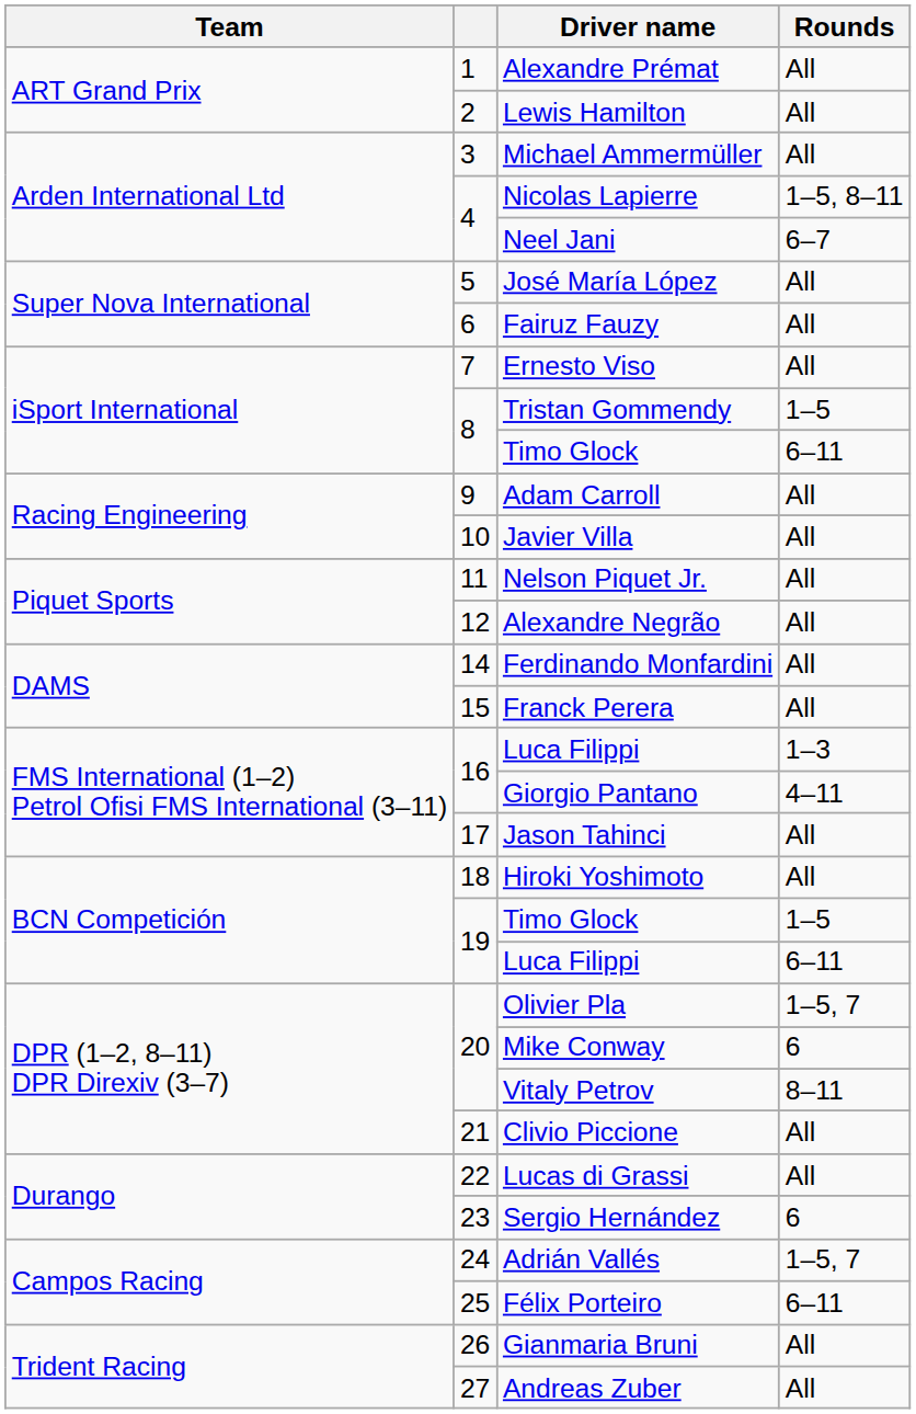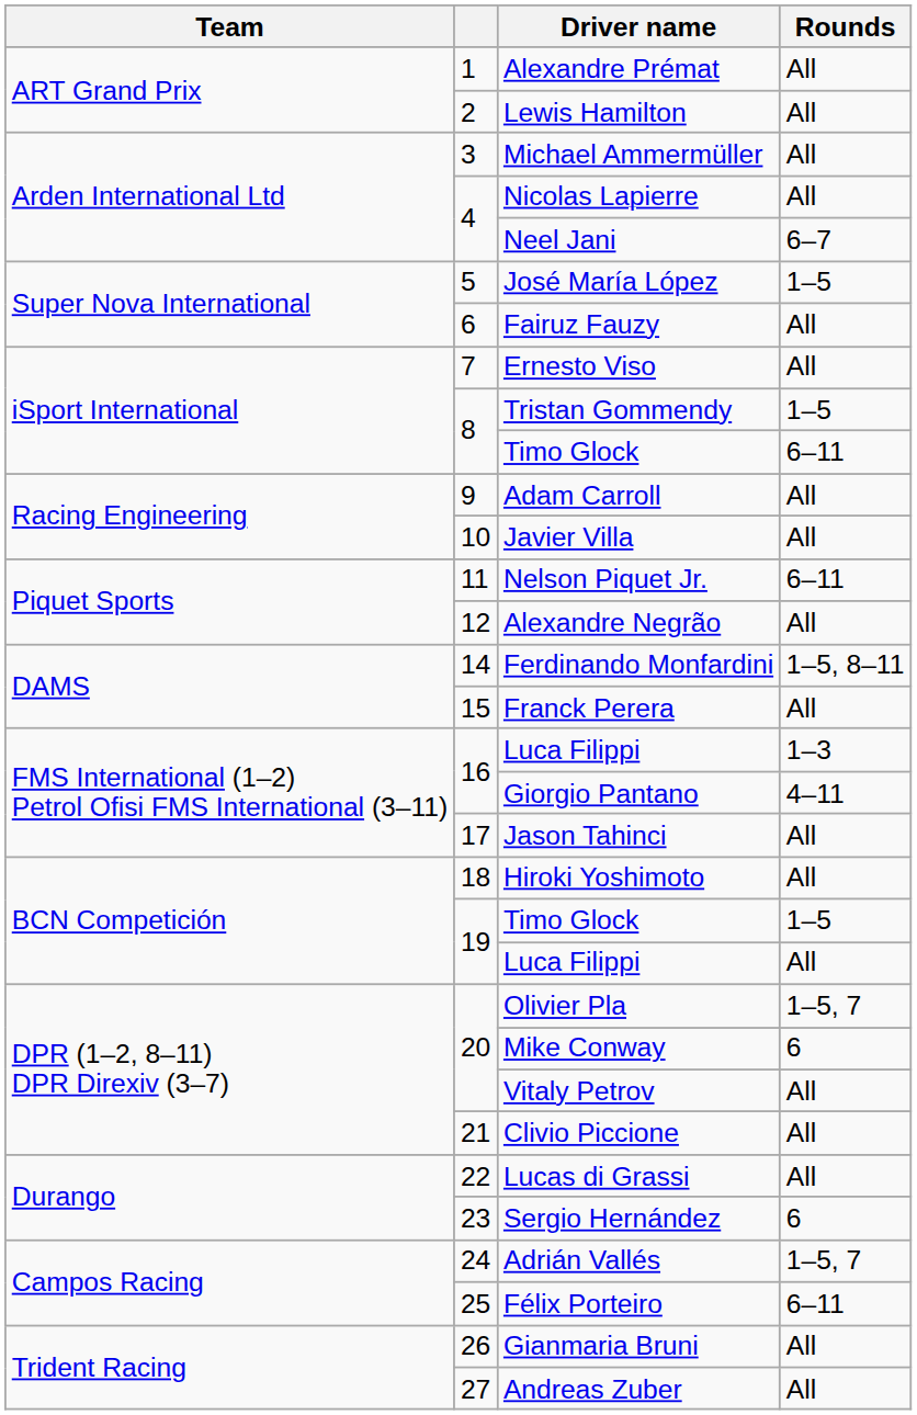Nicolas Lapierre | Rounds: 1–5, 8–11 -> All
José María López | Rounds: All -> 1–5
Nelson Piquet Jr. | Rounds: All -> 6–11
Ferdinando Monfardini | Rounds: All -> 1–5, 8–11
19 / Luca Filippi | Rounds: 6–11 -> All
Vitaly Petrov | Rounds: 8–11 -> All
